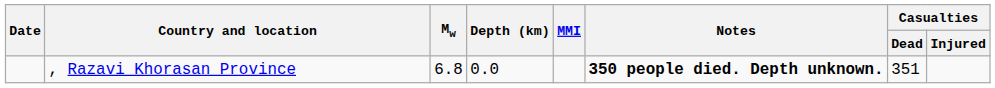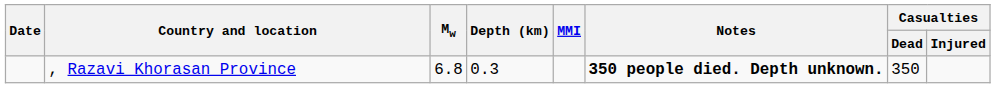, Razavi Khorasan Province | Depth (km): 0.0 -> 0.3
, Razavi Khorasan Province | Casualties / Dead: 351 -> 350
